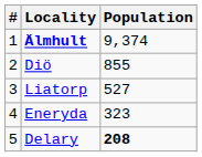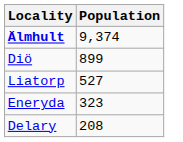- column: # | 1 | 2 | 3 | 4 | 5
Diö | Population: 855 -> 899
Delary | Population: bold -> normal
